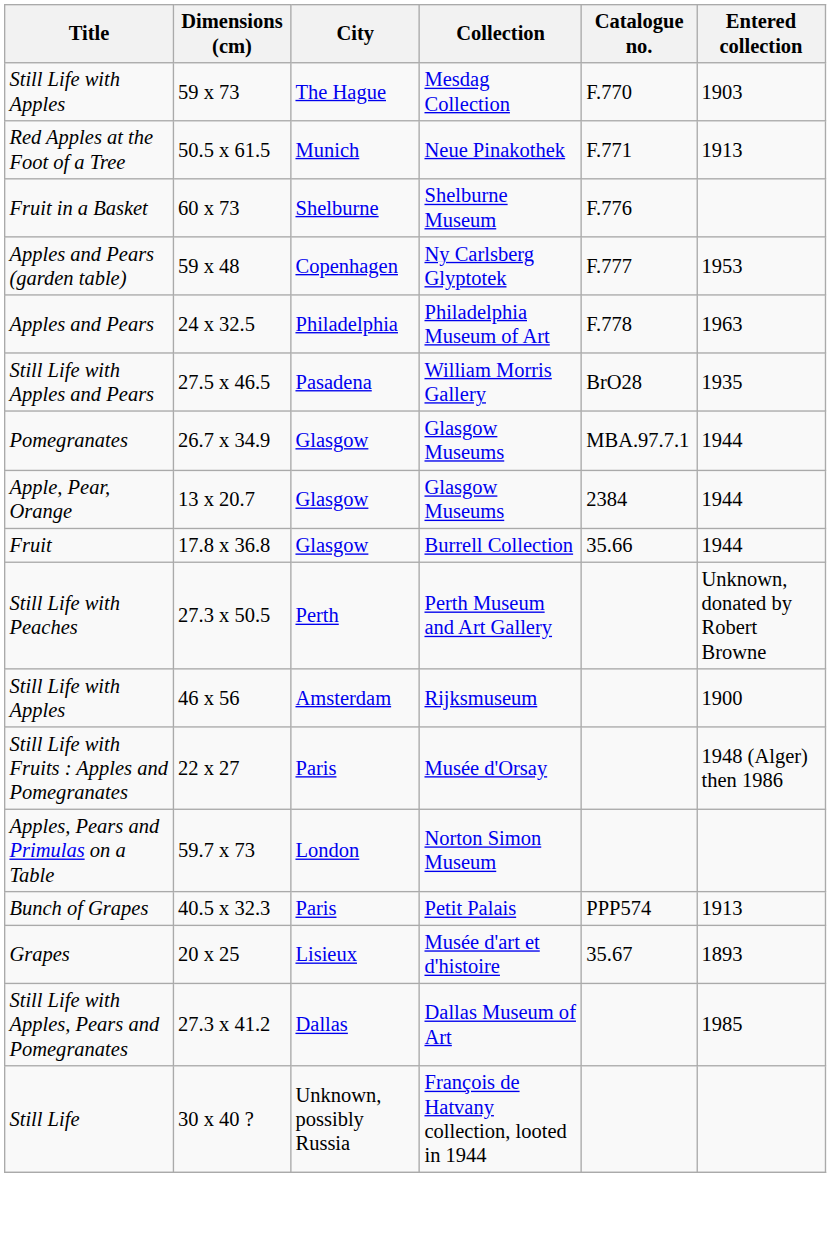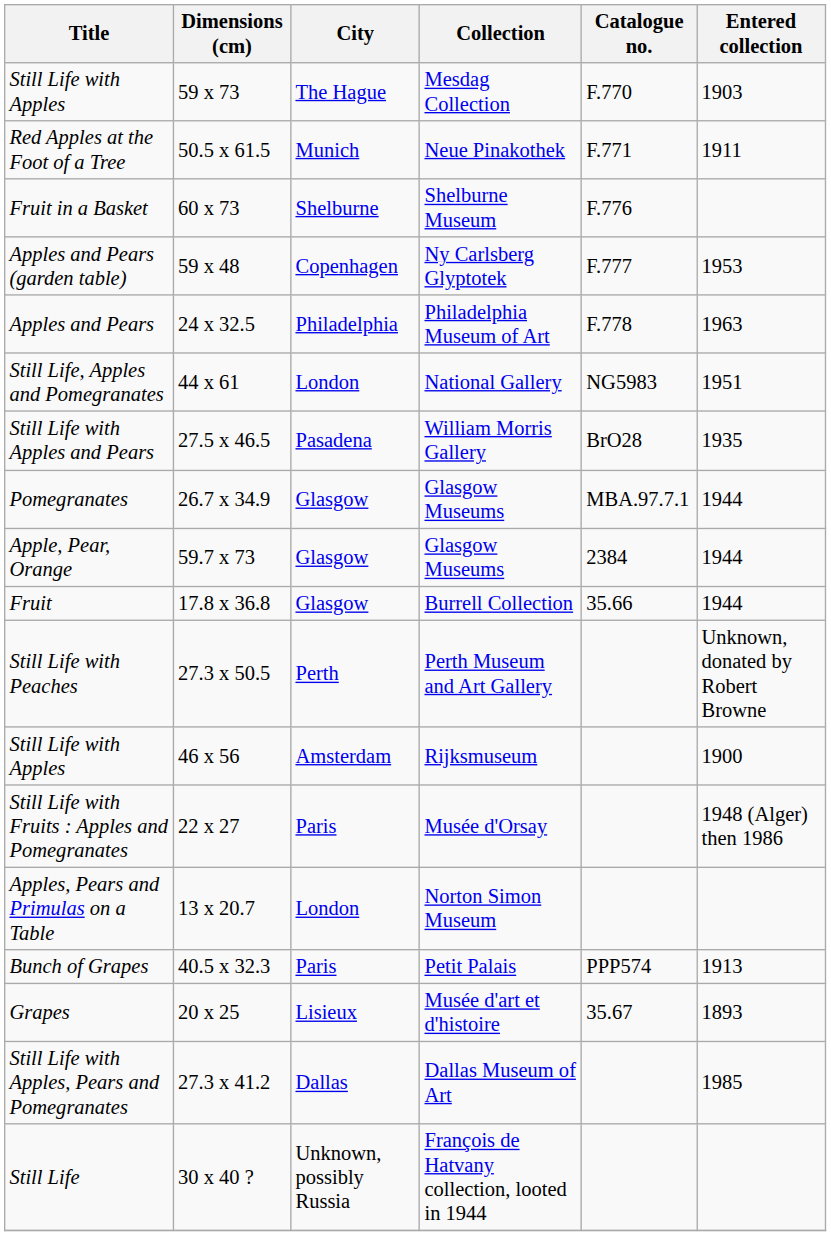Red Apples at the Foot of a Tree | Entered collection: 1913 -> 1911
+ row: Still Life, Apples and Pomegranates | 44 x 61 | London | National Gallery | NG5983 | 1951
Apple, Pear, Orange | Dimensions (cm): 13 x 20.7 -> 59.7 x 73
Apples, Pears and Primulas on a Table | Dimensions (cm): 59.7 x 73 -> 13 x 20.7
